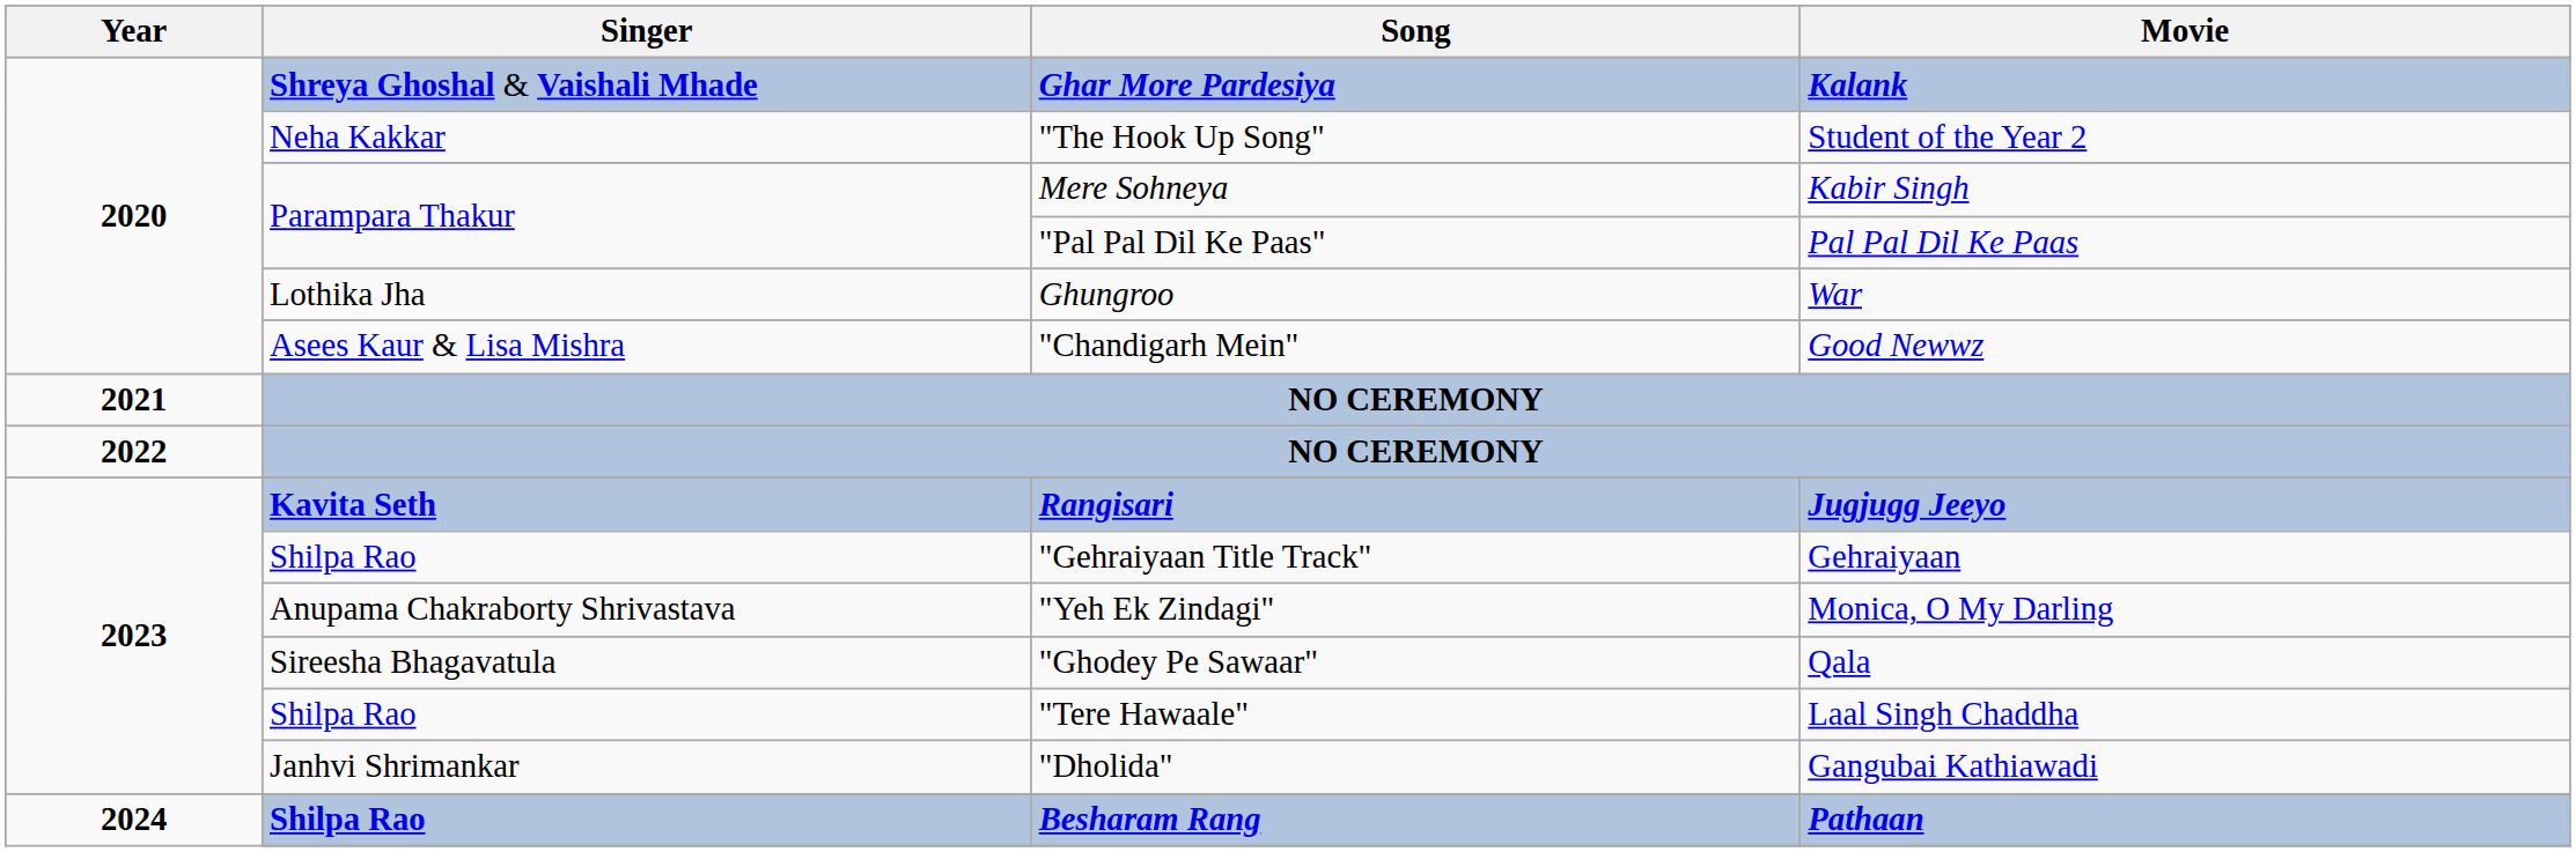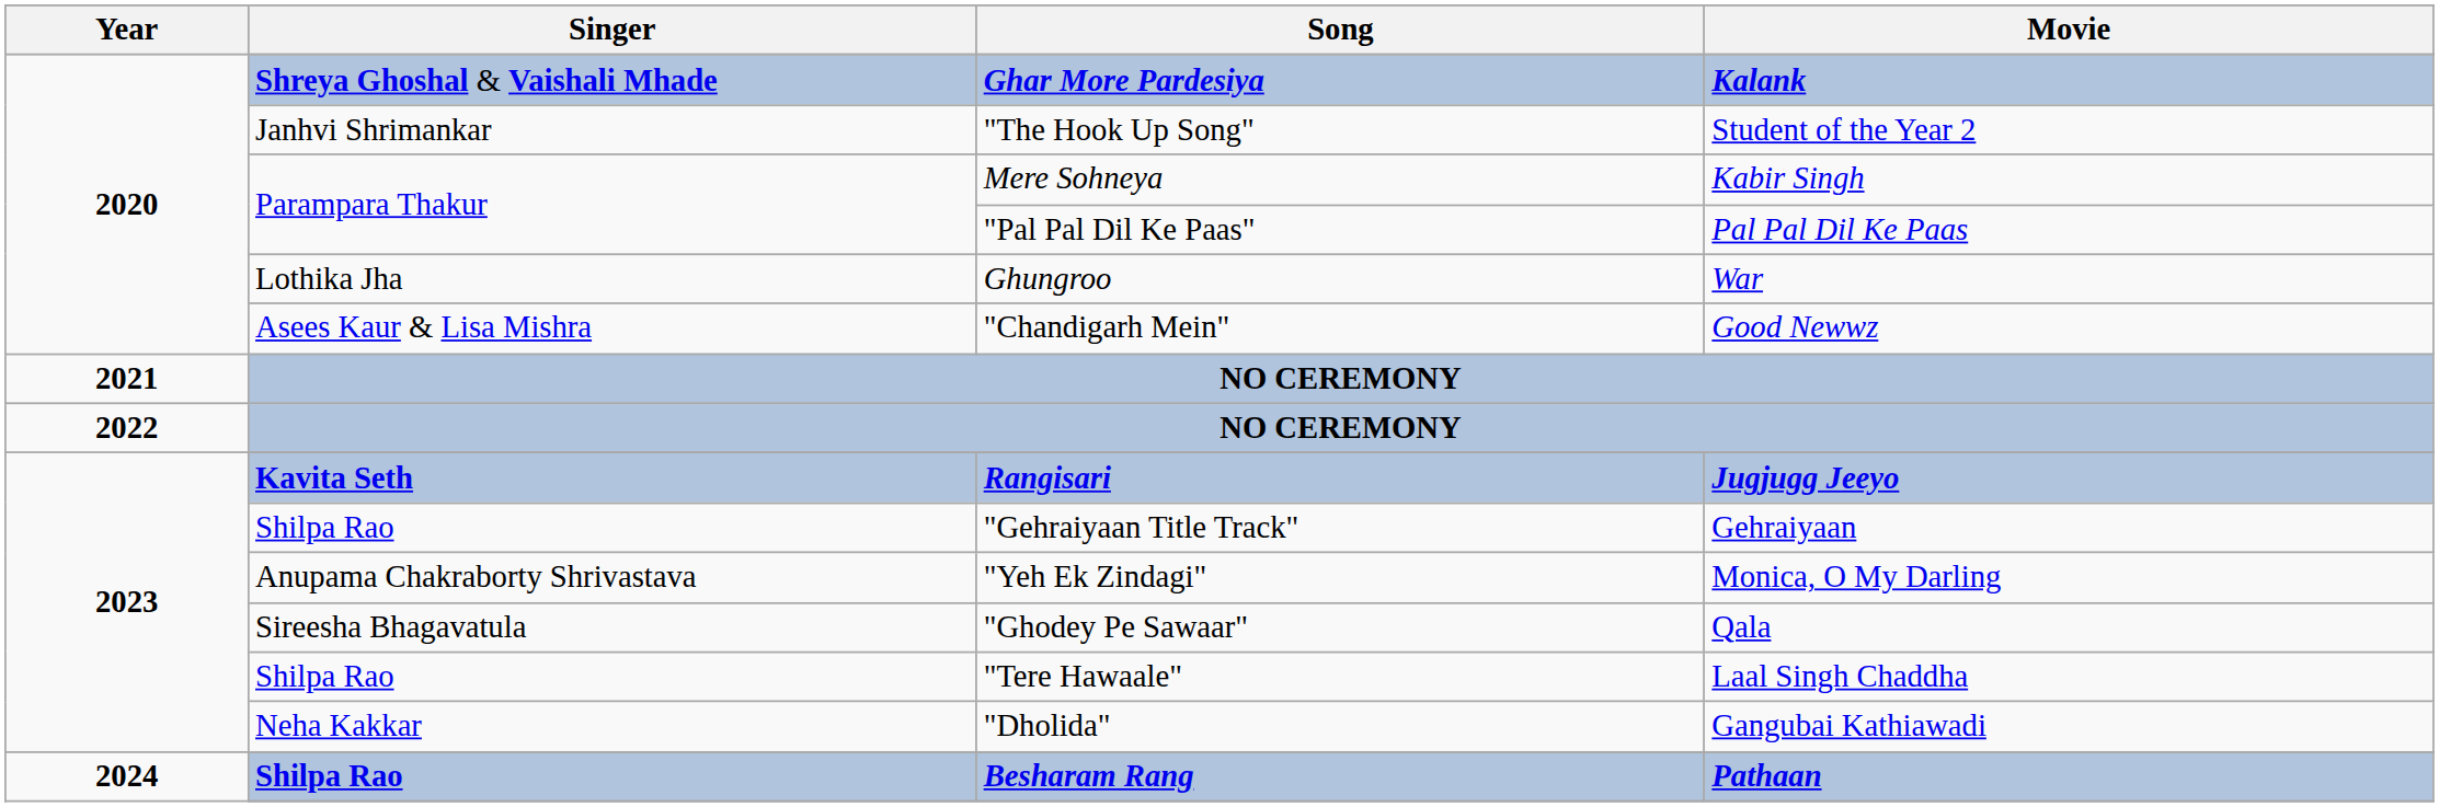"The Hook Up Song" | Singer: Neha Kakkar -> Janhvi Shrimankar
"Dholida" | Singer: Janhvi Shrimankar -> Neha Kakkar
